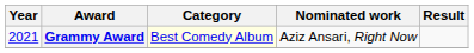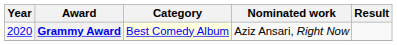Grammy Award | Year: 2021 -> 2020
